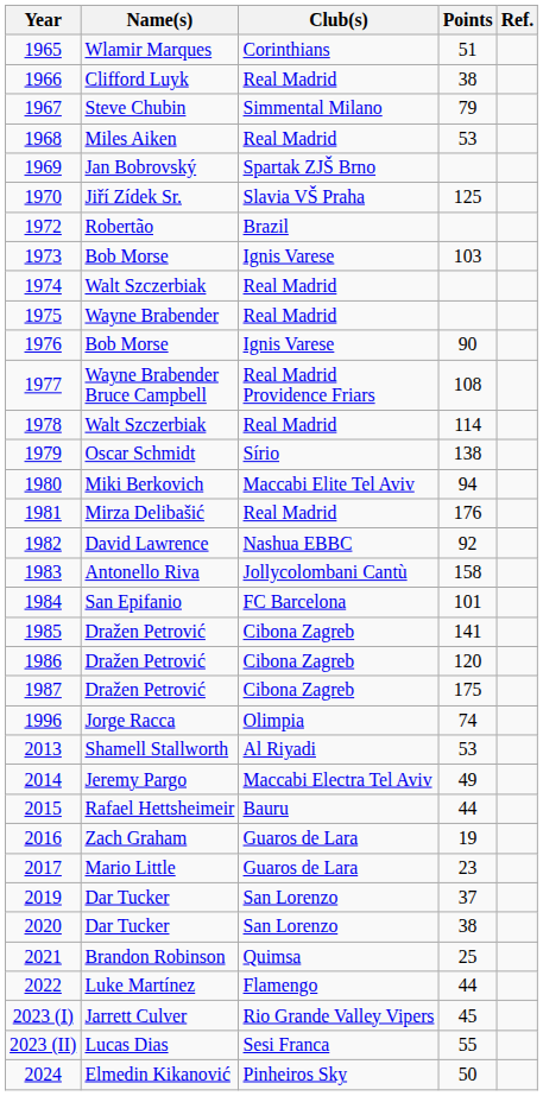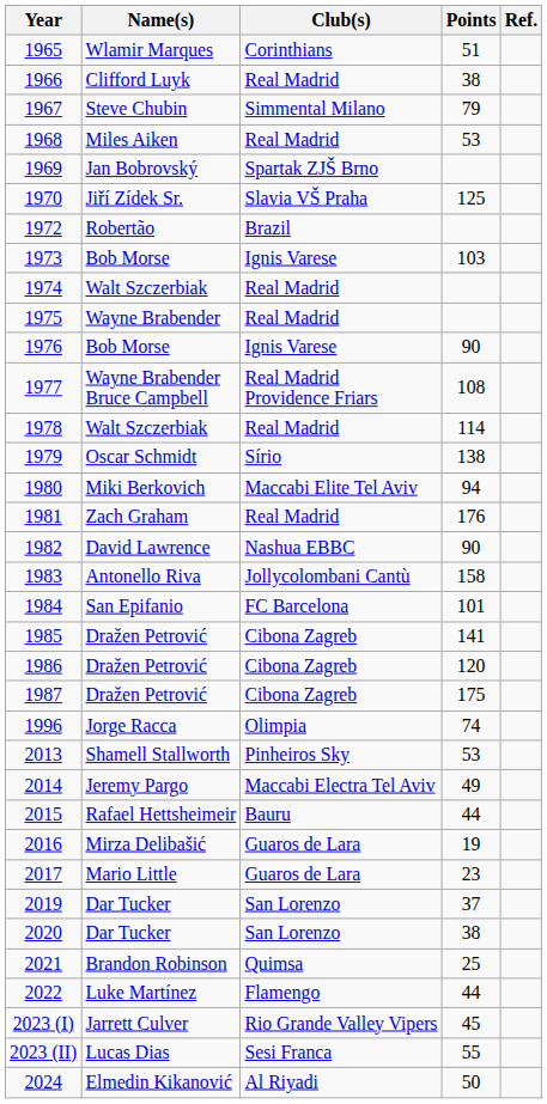1981 | Name(s): Mirza Delibašić -> Zach Graham
1982 | Points: 92 -> 90
2013 | Club(s): Al Riyadi -> Pinheiros Sky
2016 | Name(s): Zach Graham -> Mirza Delibašić
2024 | Club(s): Pinheiros Sky -> Al Riyadi
